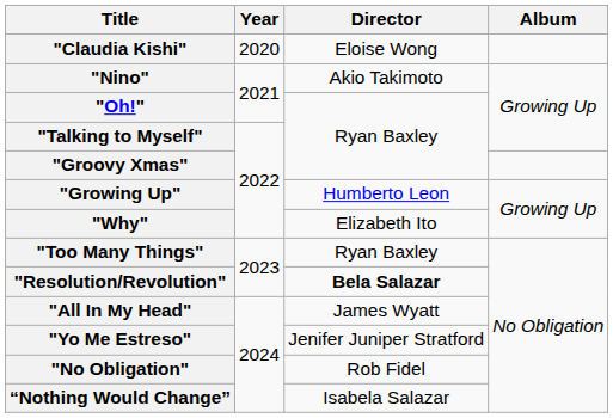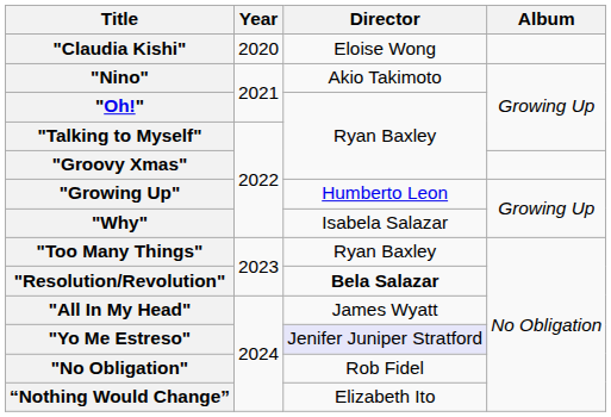"Why" | Director: Elizabeth Ito -> Isabela Salazar
"Yo Me Estreso" | Director: no background -> lavender background
“Nothing Would Change” | Director: Isabela Salazar -> Elizabeth Ito
